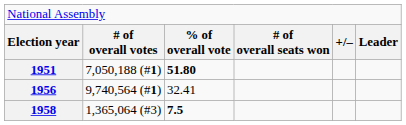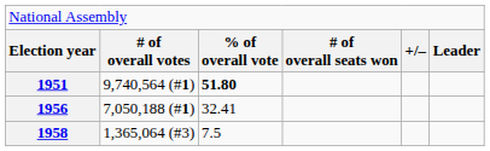1951 | column 2: 7,050,188 (#1) -> 9,740,564 (#1)
1956 | column 2: 9,740,564 (#1) -> 7,050,188 (#1)
1958 | column 3: bold -> normal
